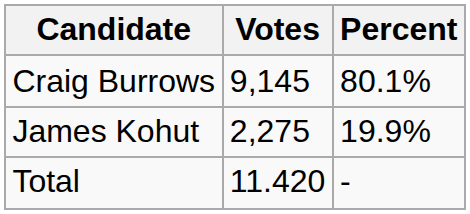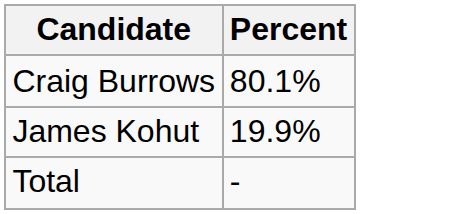- column: Votes | 9,145 | 2,275 | 11.420
